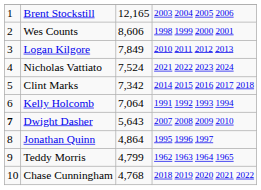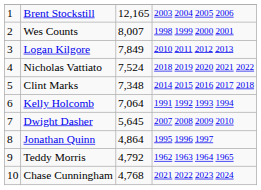Wes Counts | column 3: 8,606 -> 8,007
Nicholas Vattiato | column 4: 2021 2022 2023 2024 -> 2018 2019 2020 2021 2022
Clint Marks | column 3: 7,342 -> 7,348
Dwight Dasher | column 1: bold -> normal
Dwight Dasher | column 3: 5,643 -> 5,645
Teddy Morris | column 3: 4,799 -> 4,792
Chase Cunningham | column 4: 2018 2019 2020 2021 2022 -> 2021 2022 2023 2024
